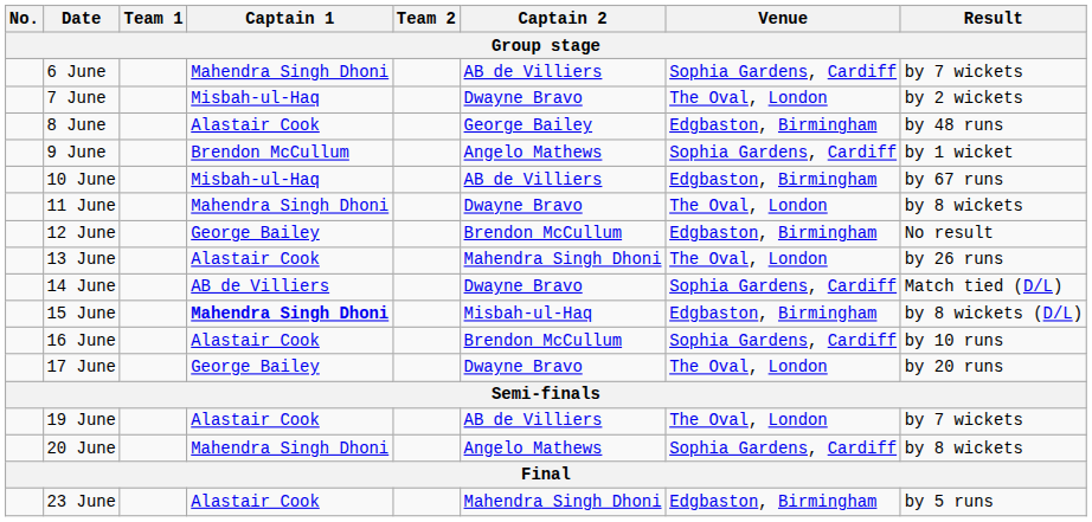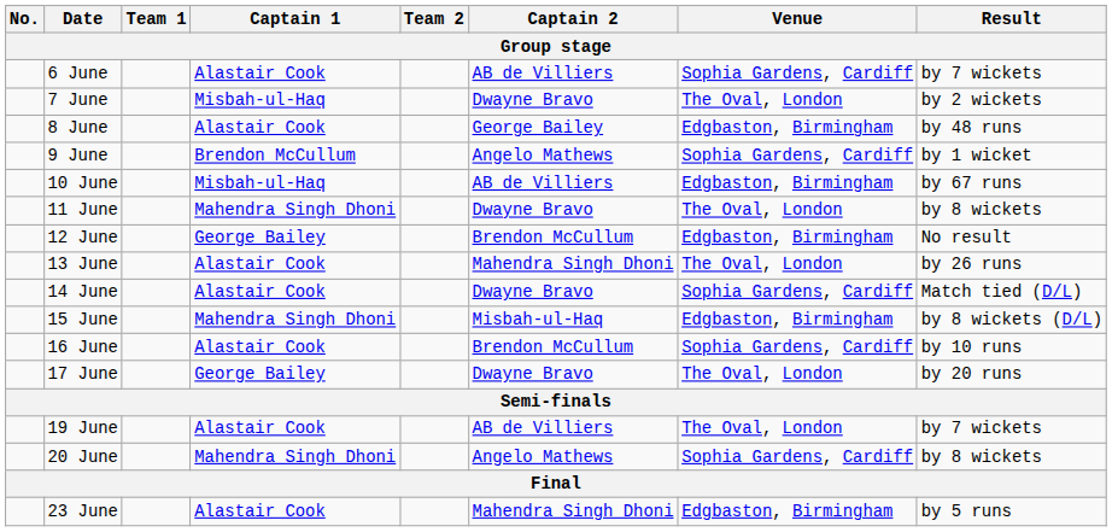6 June | Captain 1: Mahendra Singh Dhoni -> Alastair Cook
14 June | Captain 1: AB de Villiers -> Alastair Cook
15 June | Captain 1: bold -> normal
